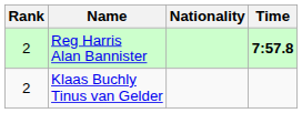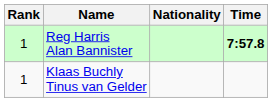Reg Harris Alan Bannister | Rank: 2 -> 1
Klaas Buchly Tinus van Gelder | Rank: 2 -> 1
